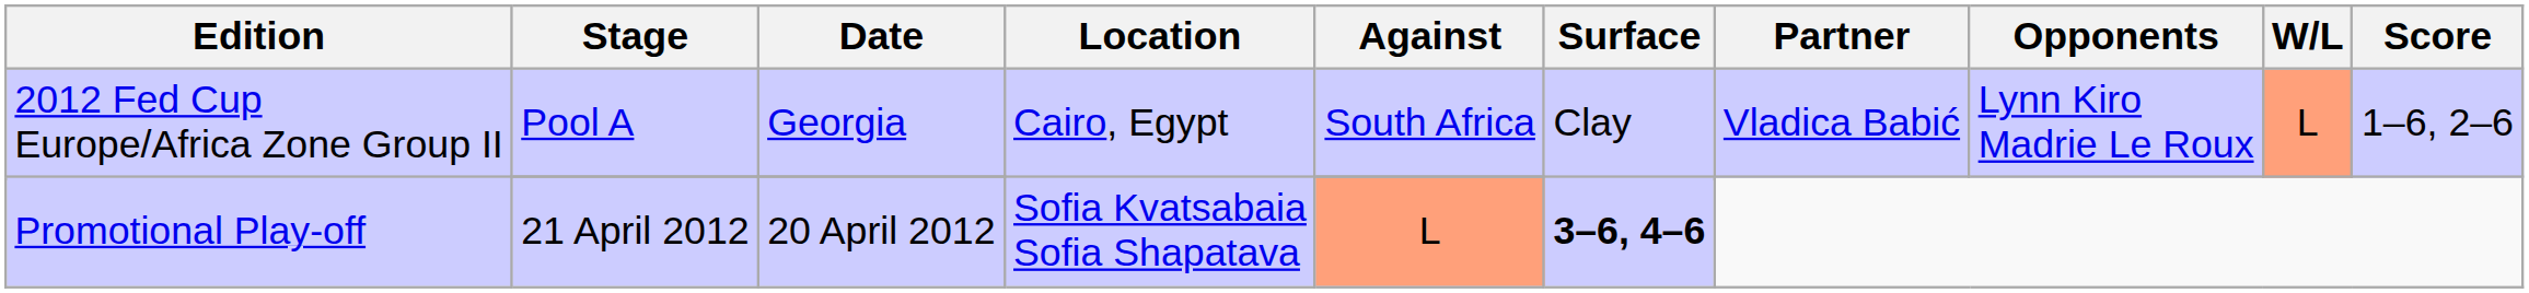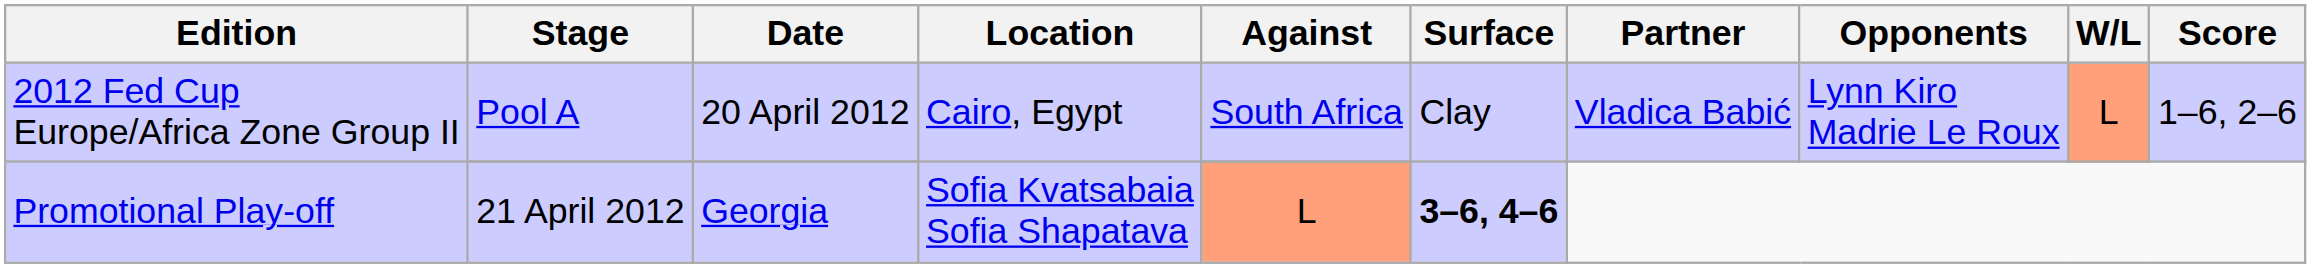2012 Fed Cup Europe/Africa Zone Group II / Pool A | Date: Georgia -> 20 April 2012
Promotional Play-off | Date: 20 April 2012 -> Georgia
